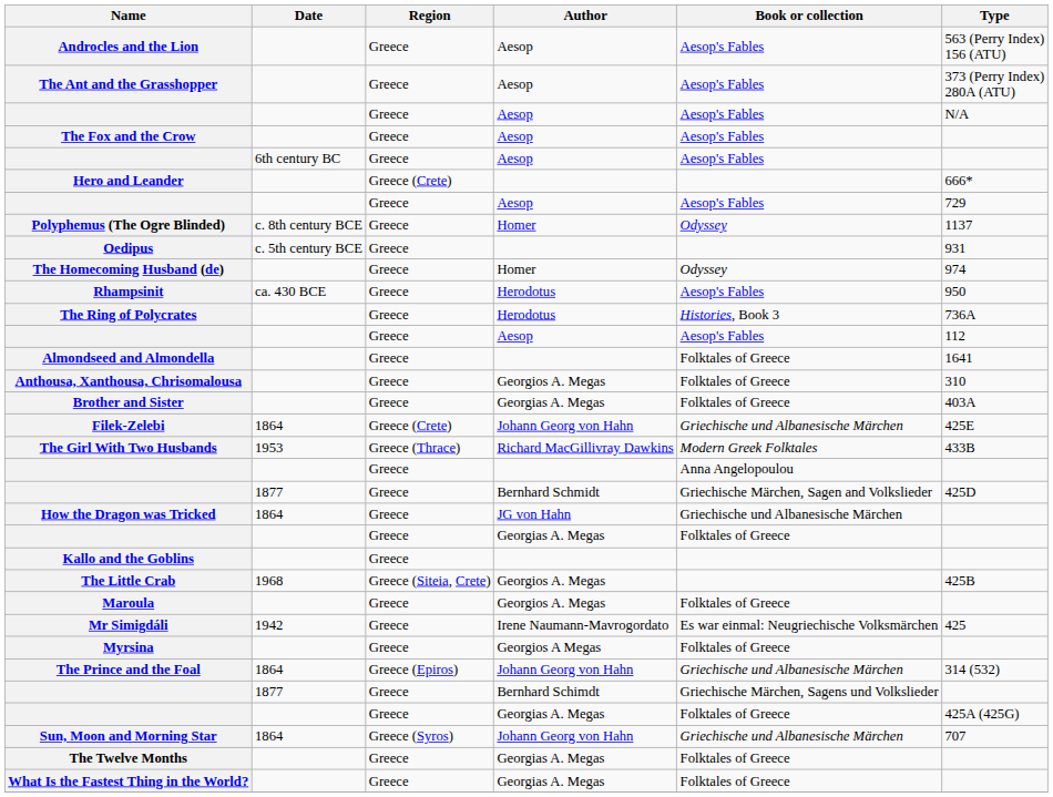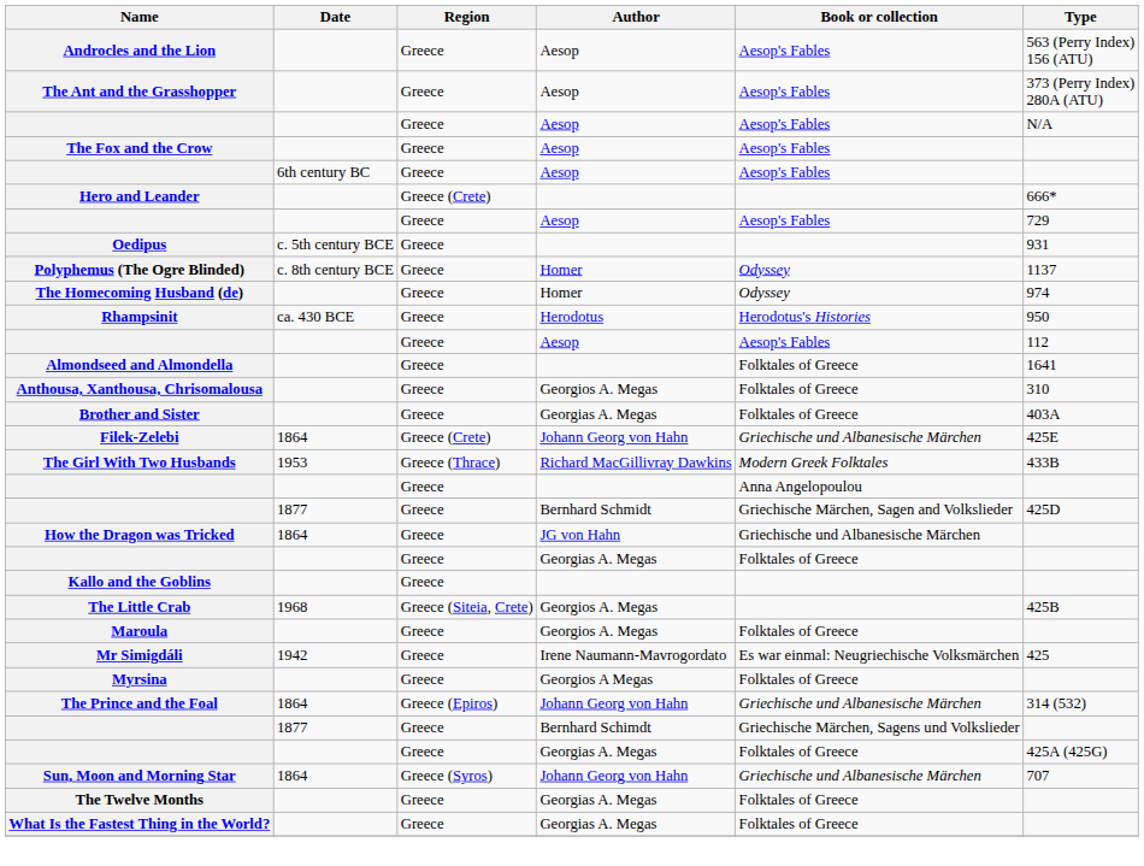rows swapped: Oedipus <-> Polyphemus (The Ogre Blinded)
Rhampsinit | Book or collection: Aesop's Fables -> Herodotus's Histories
- row: The Ring of Polycrates | Greece | Herodotus | Histories, Book 3 | 736A
